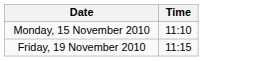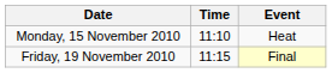+ column: Event | Heat | Final
